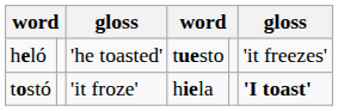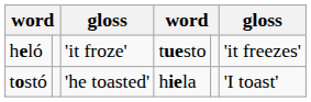heló | column 3: 'he toasted' -> 'it froze'
tostó | column 3: 'it froze' -> 'he toasted'
tostó | column 6: bold -> normal
